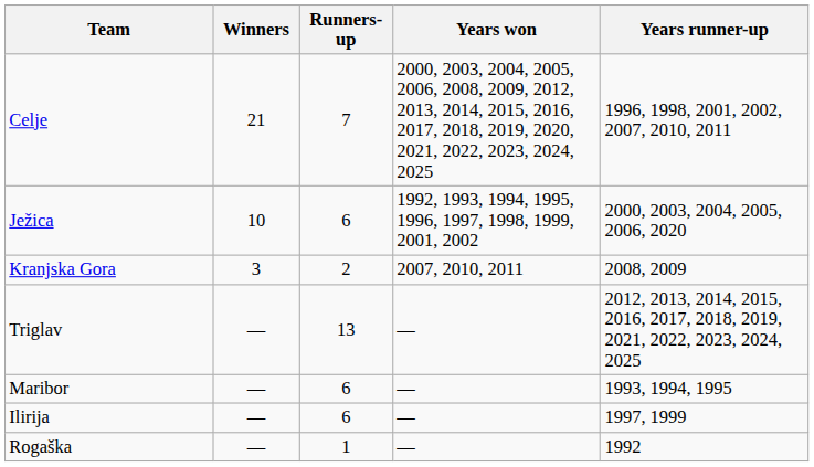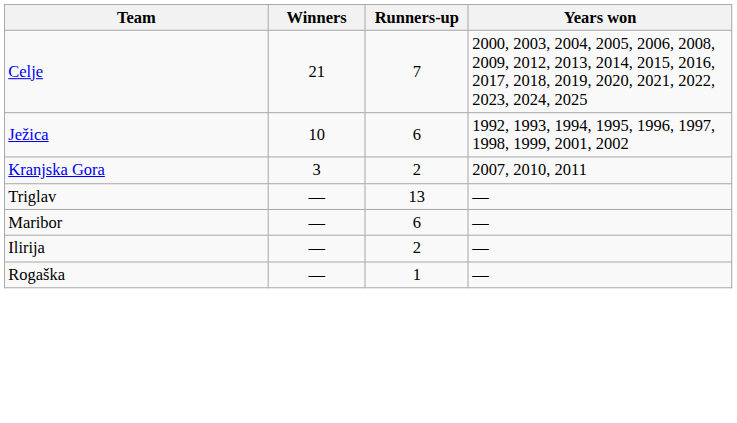- column: Years runner-up | 1996, 1998, 2001, 2002, 2007, 2010, 2011 | 2000, 2003, 2004, 2005, 2006, 2020 | 2008, 2009 | 2012, 2013, 2014, 2015, 2016, 2017, 2018, 2019, 2021, 2022, 2023, 2024, 2025 | 1993, 1994, 1995 | 1997, 1999 | 1992
Ilirija | Runners-up: 6 -> 2
